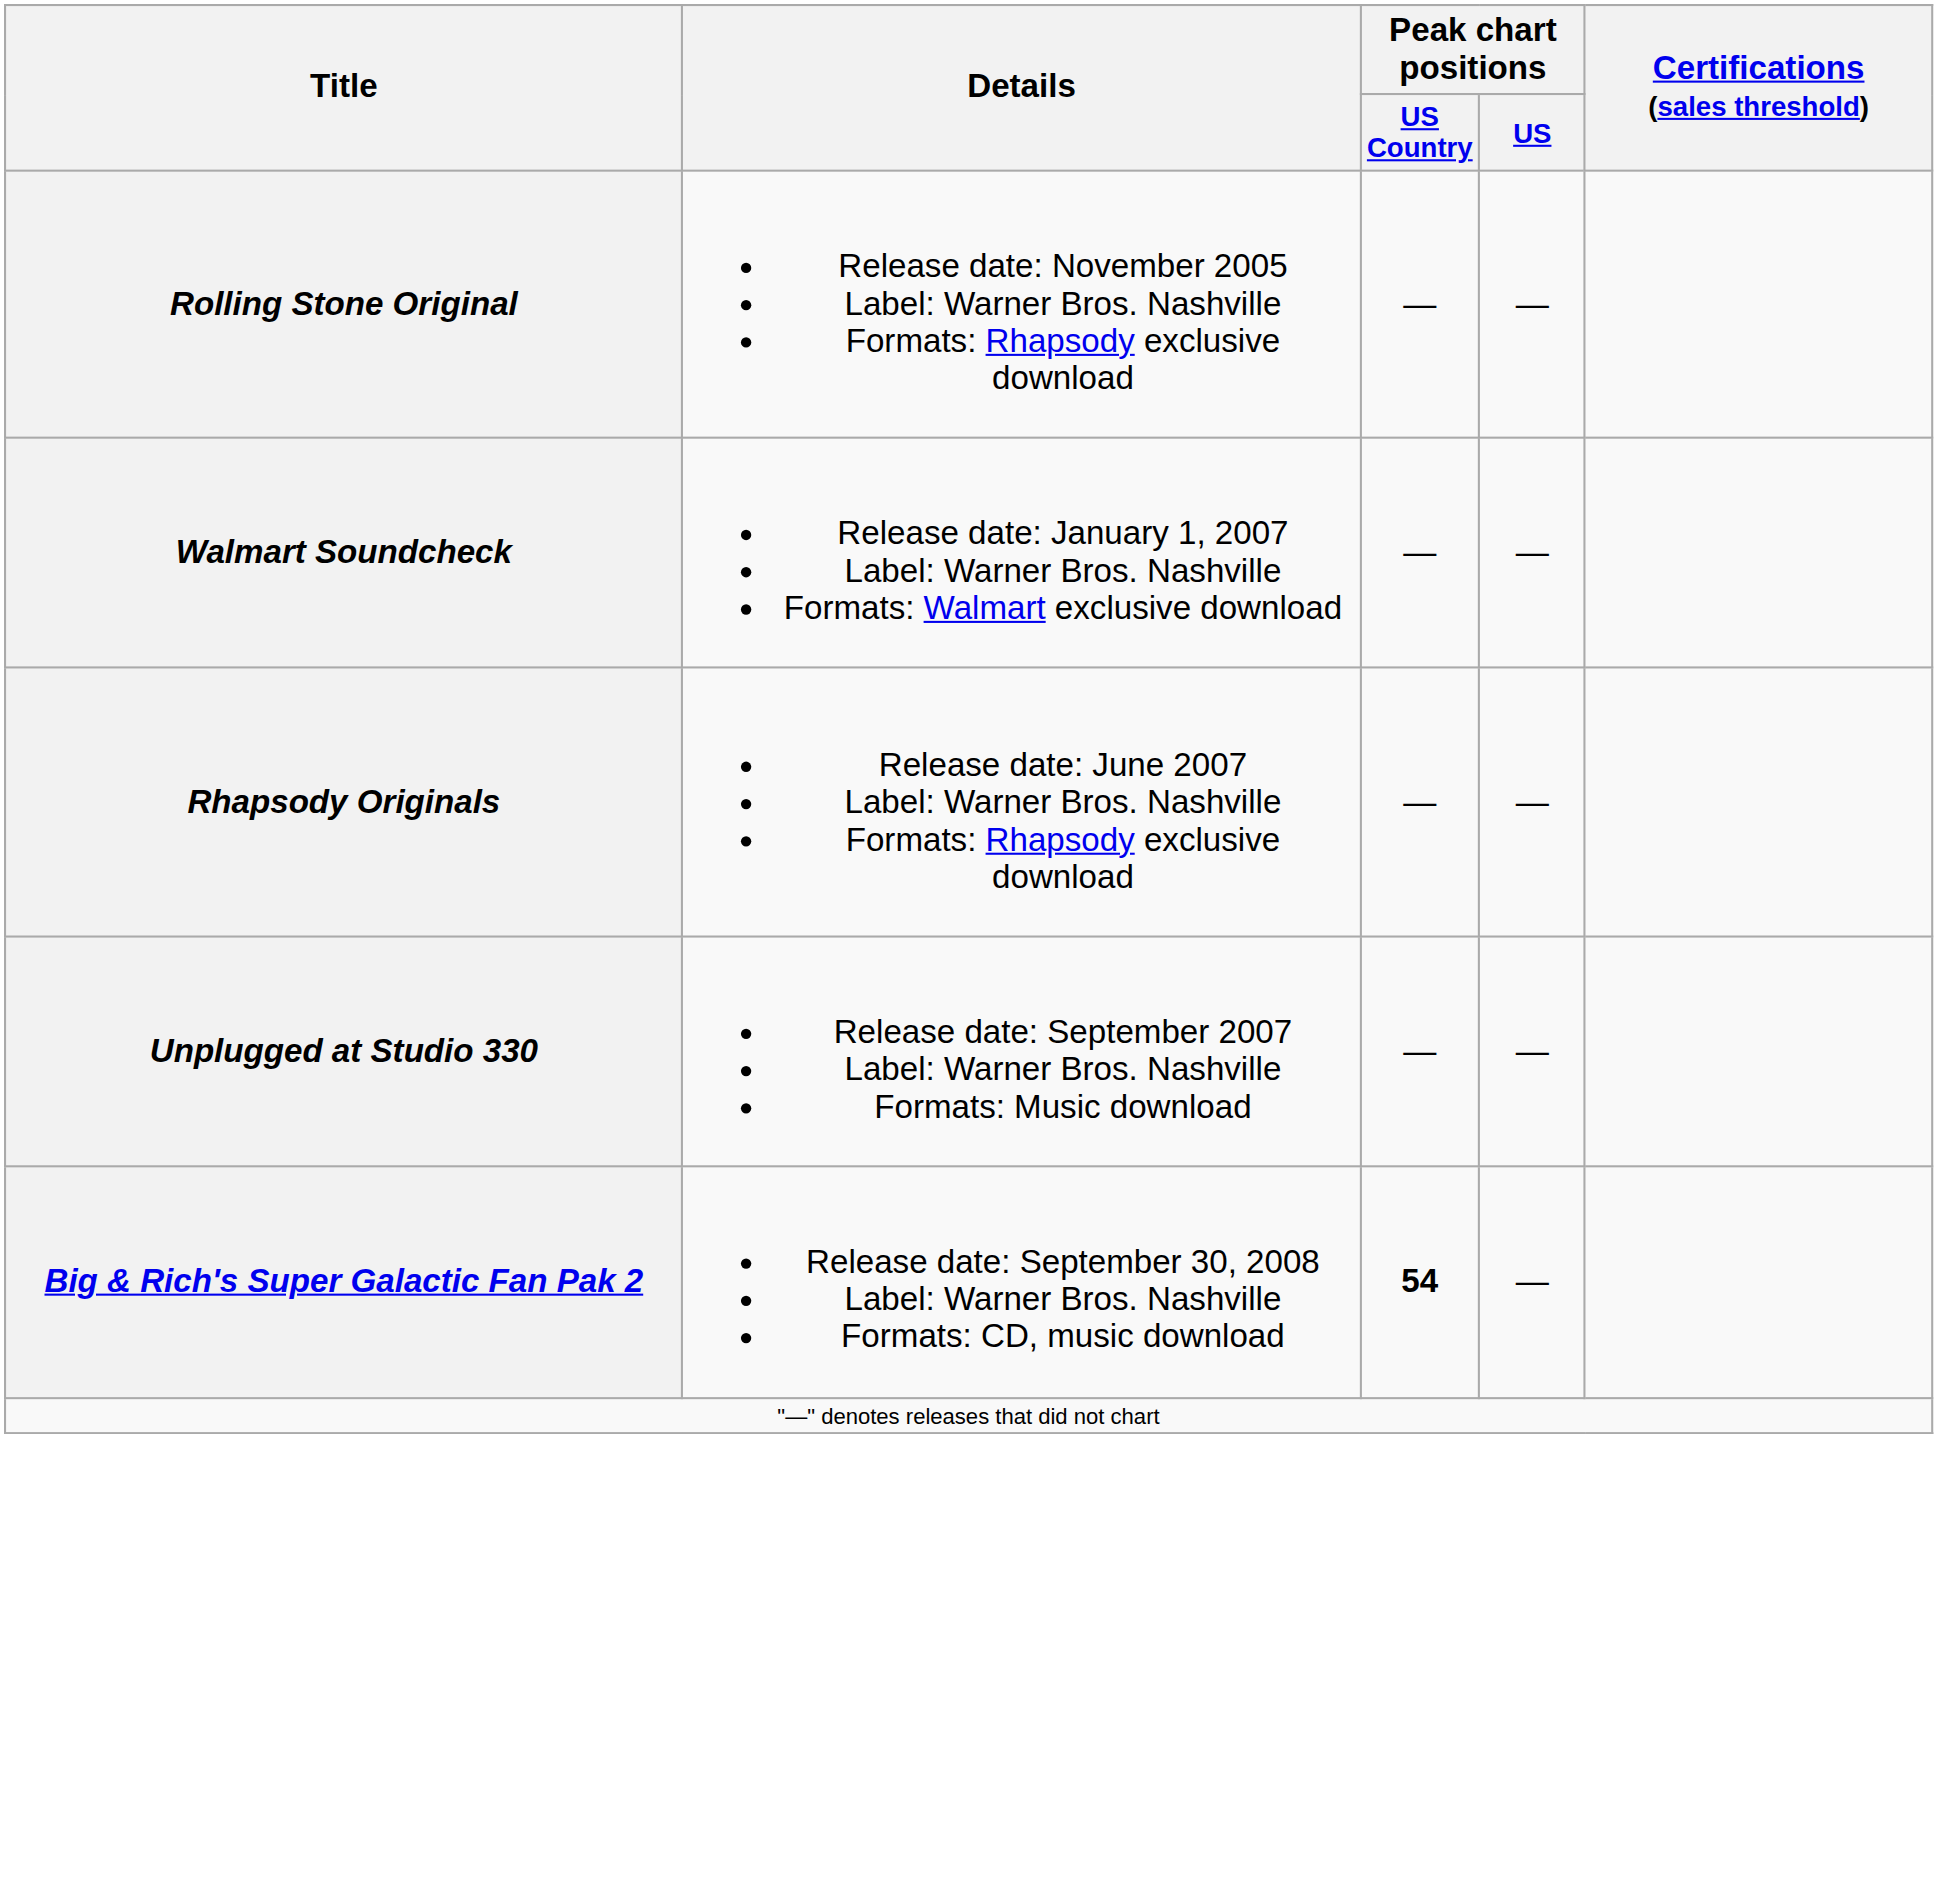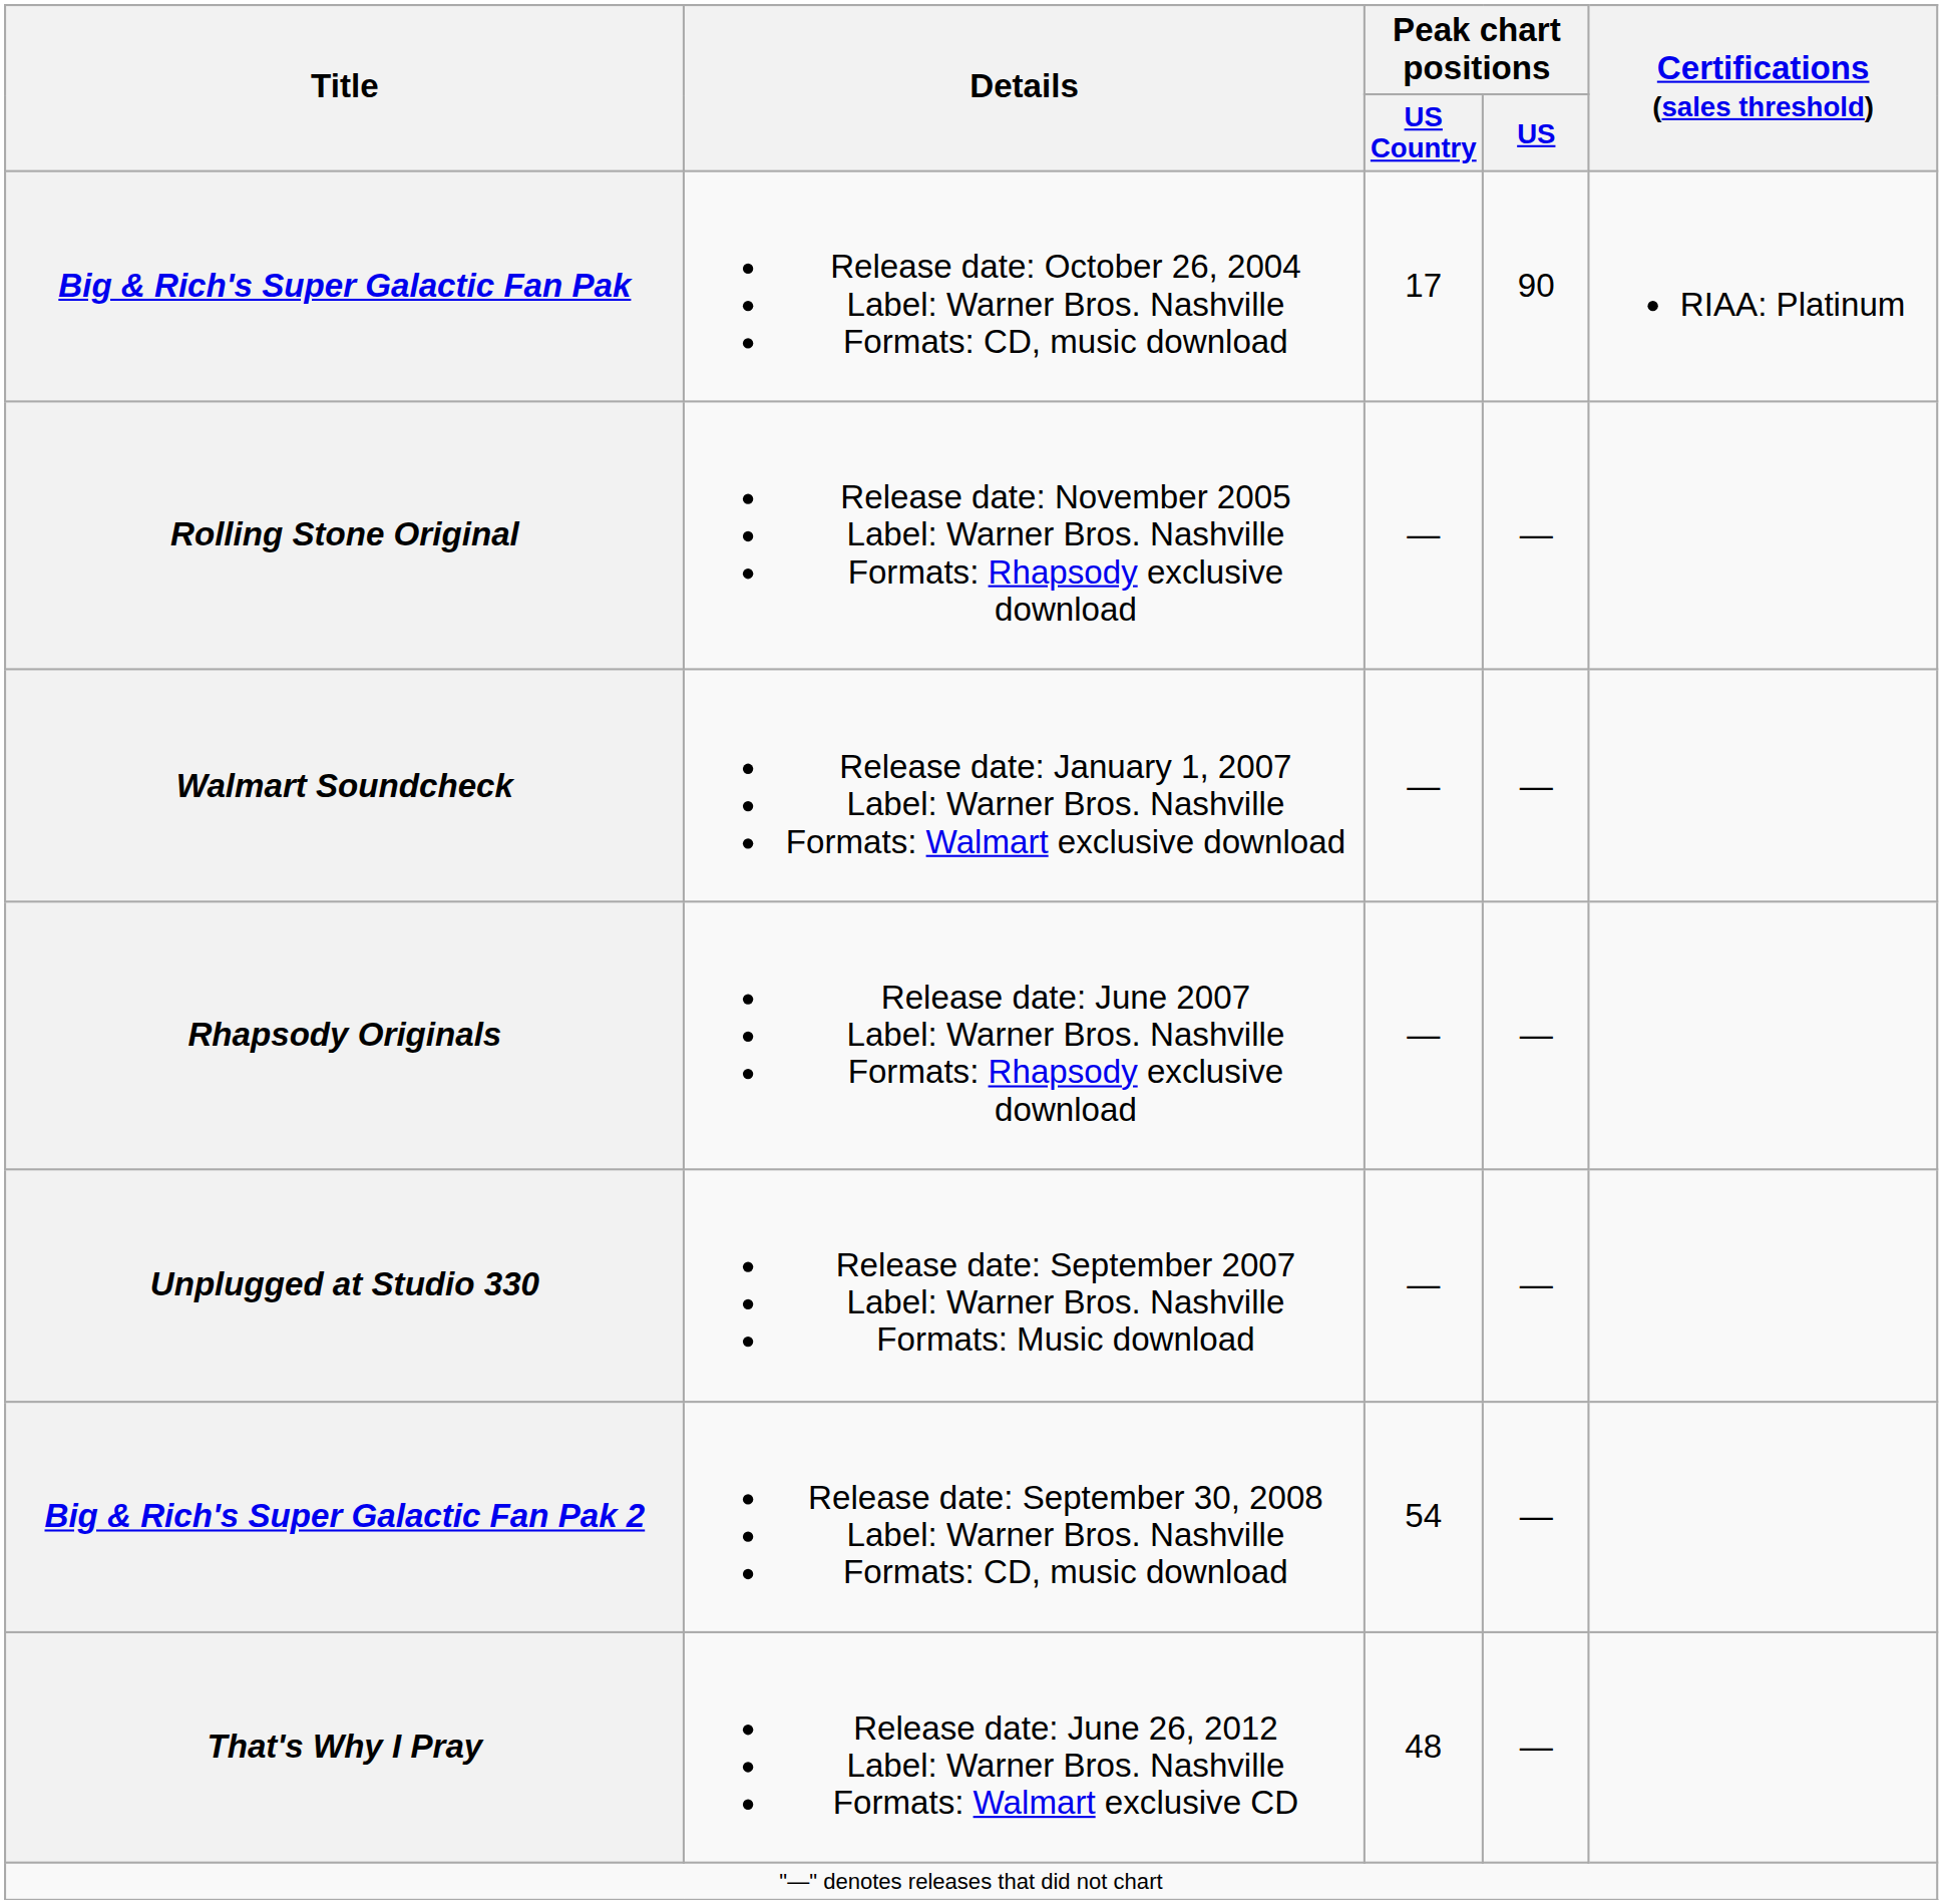+ row: Big & Rich's Super Galactic Fan Pak | Release date: October 26, 2004 Label: Warner Bros. Nashville Formats: CD, music download | 17 | 90 | RIAA: Platinum
Big & Rich's Super Galactic Fan Pak 2 | Peak chart positions / US Country: bold -> normal
+ row: That's Why I Pray | Release date: June 26, 2012 Label: Warner Bros. Nashville Formats: Walmart exclusive CD | 48 | —
